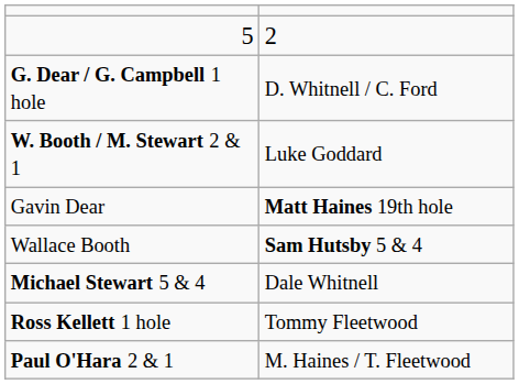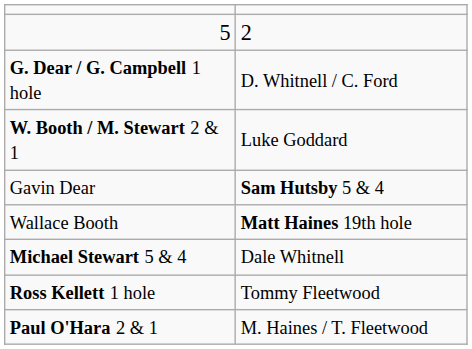Gavin Dear | column 2: Matt Haines 19th hole -> Sam Hutsby 5 & 4
Wallace Booth | column 2: Sam Hutsby 5 & 4 -> Matt Haines 19th hole
